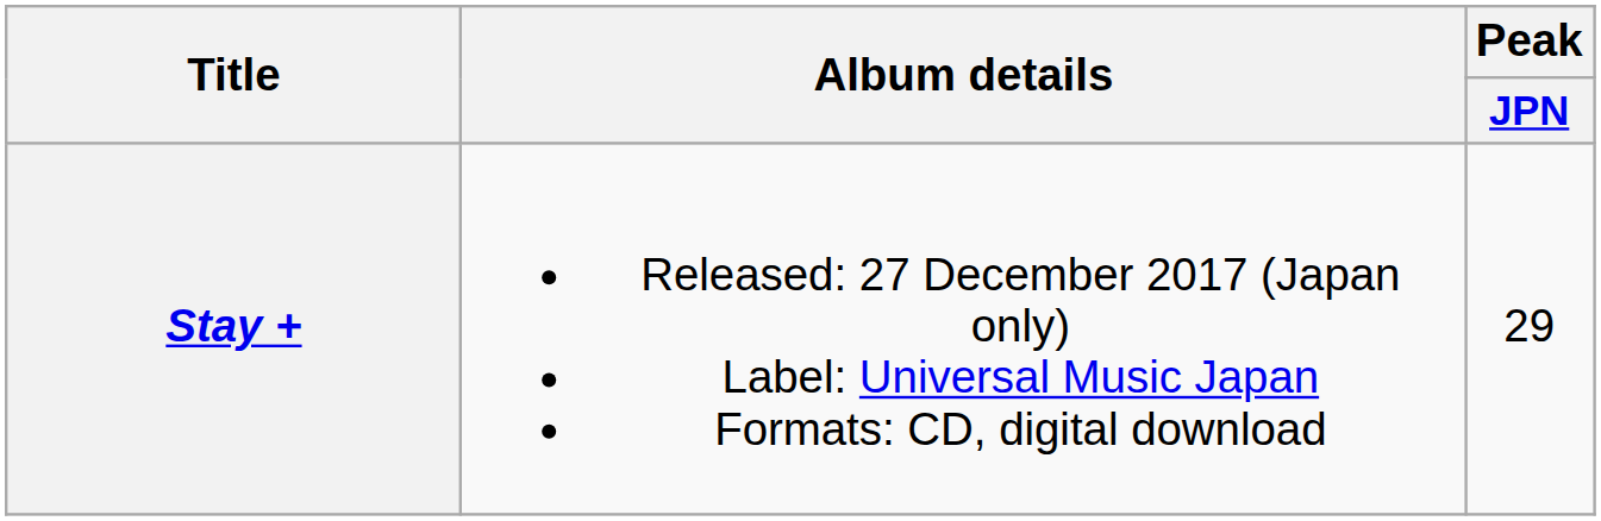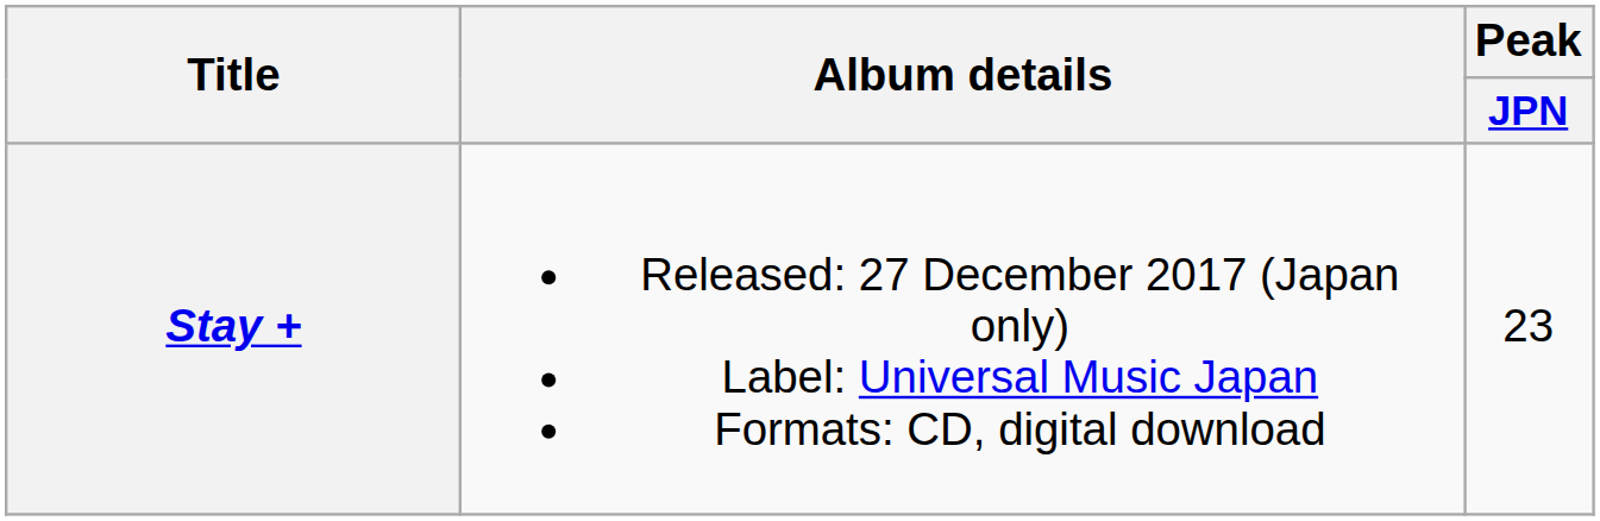Stay + | Peak / JPN: 29 -> 23
